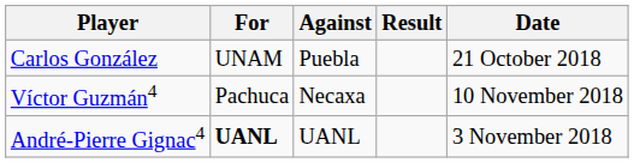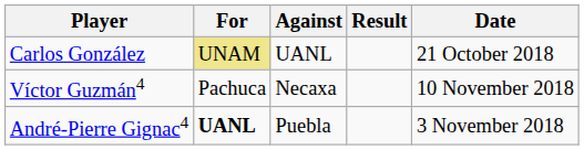Carlos González | For: no background -> khaki background
Carlos González | Against: Puebla -> UANL
André-Pierre Gignac4 | Against: UANL -> Puebla
